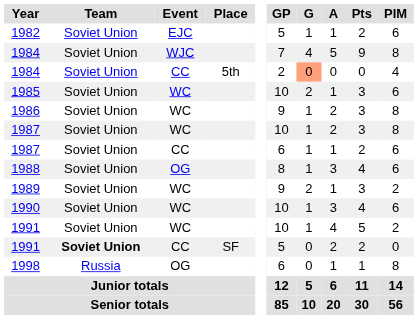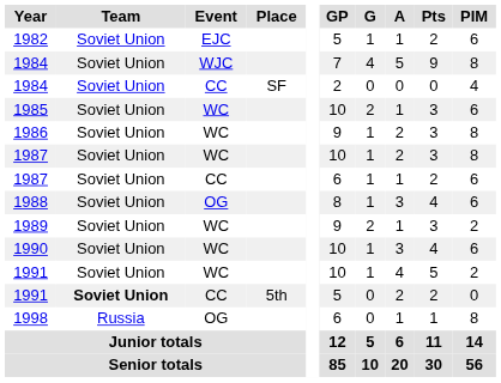1984 / CC | Place: 5th -> SF
1984 / CC | G: lightsalmon background -> no background
1991 / CC | Place: SF -> 5th
